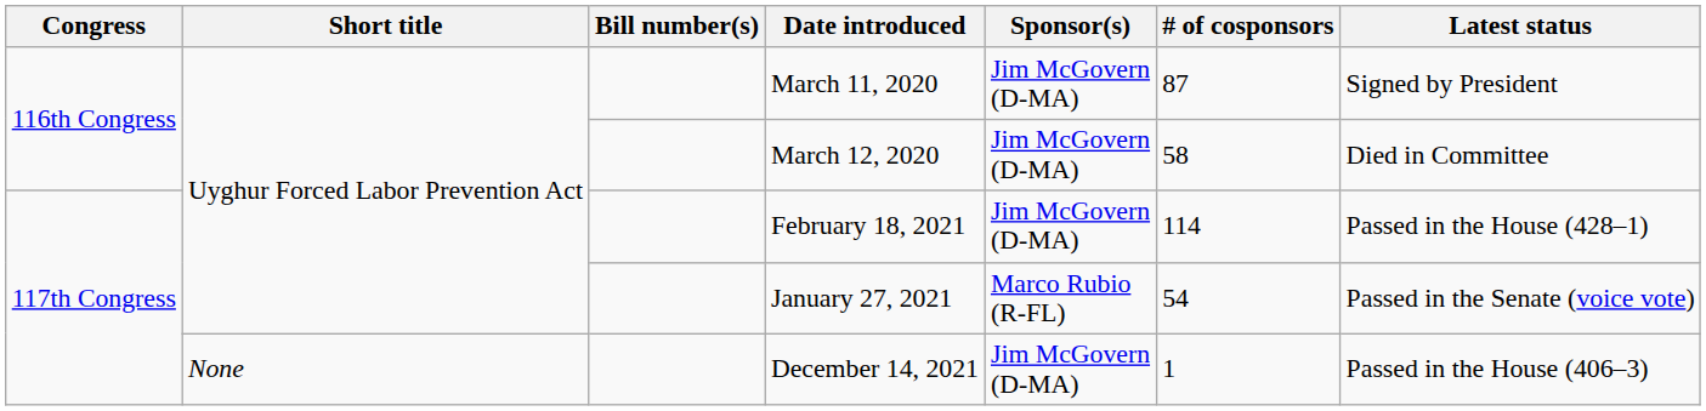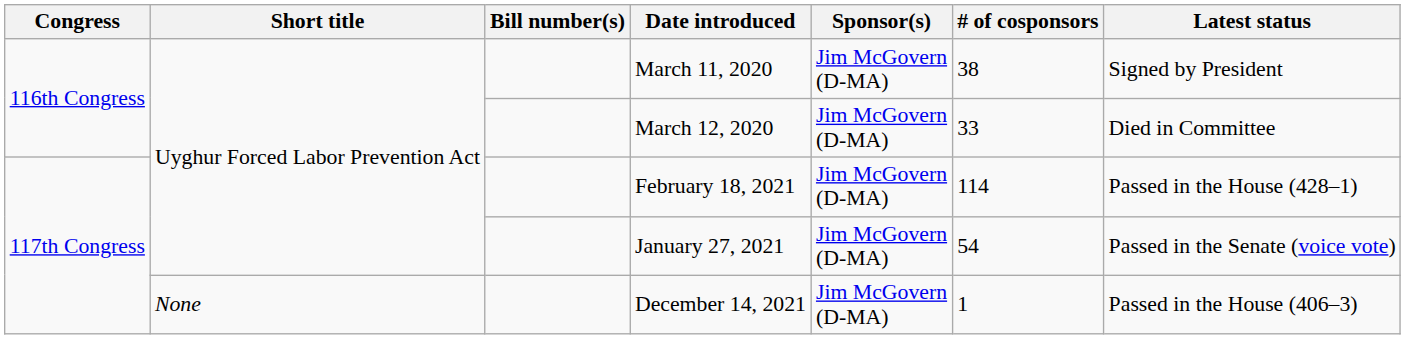March 11, 2020 | # of cosponsors: 87 -> 38
March 12, 2020 | # of cosponsors: 58 -> 33
January 27, 2021 | Sponsor(s): Marco Rubio (R-FL) -> Jim McGovern (D-MA)
